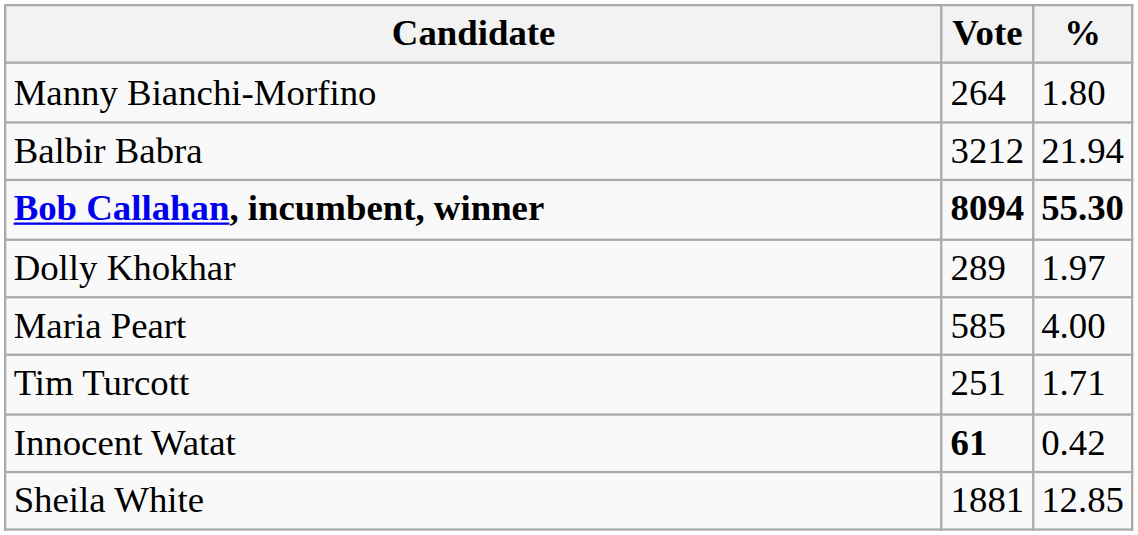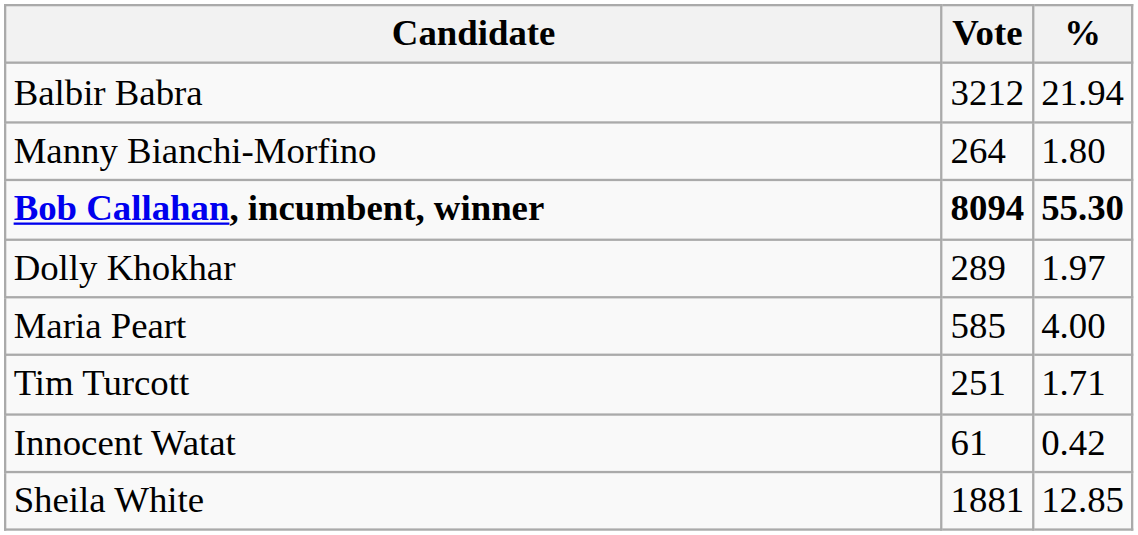rows swapped: Balbir Babra <-> Manny Bianchi-Morfino
Innocent Watat | Vote: bold -> normal
